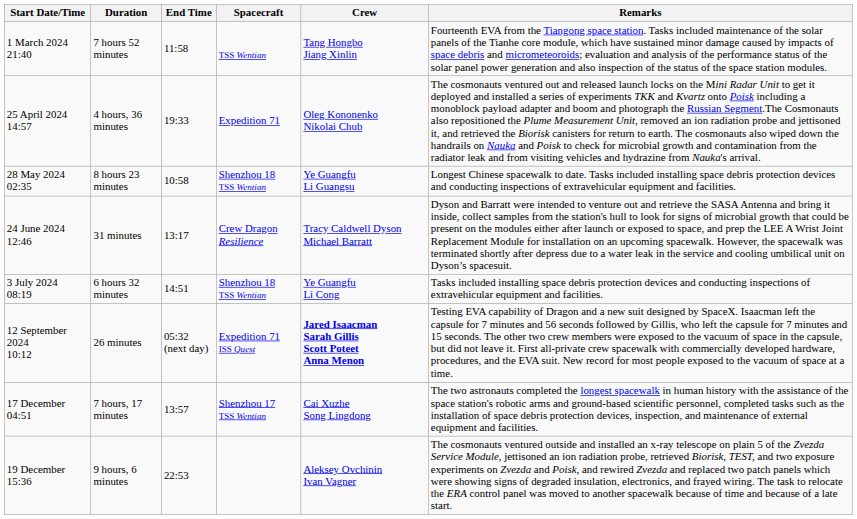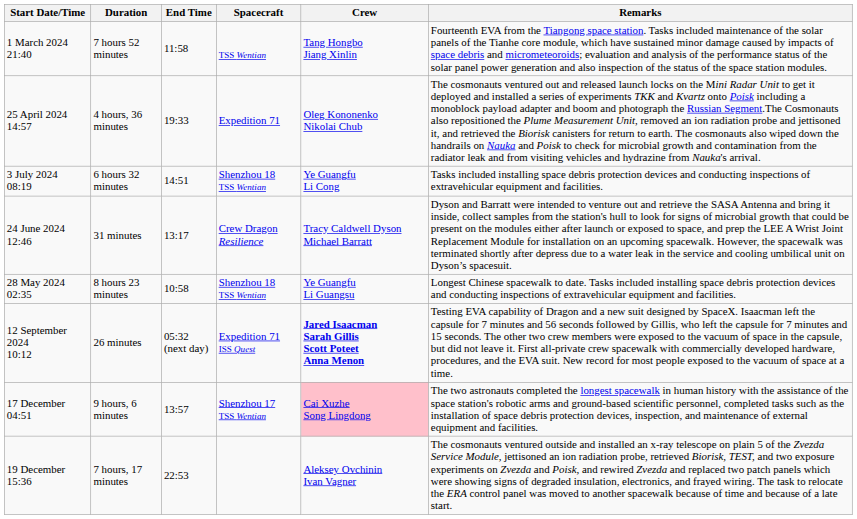rows swapped: 28 May 2024 02:35 <-> 3 July 2024 08:19
17 December 04:51 | Duration: 7 hours, 17 minutes -> 9 hours, 6 minutes
17 December 04:51 | Crew: no background -> pink background
19 December 15:36 | Duration: 9 hours, 6 minutes -> 7 hours, 17 minutes
